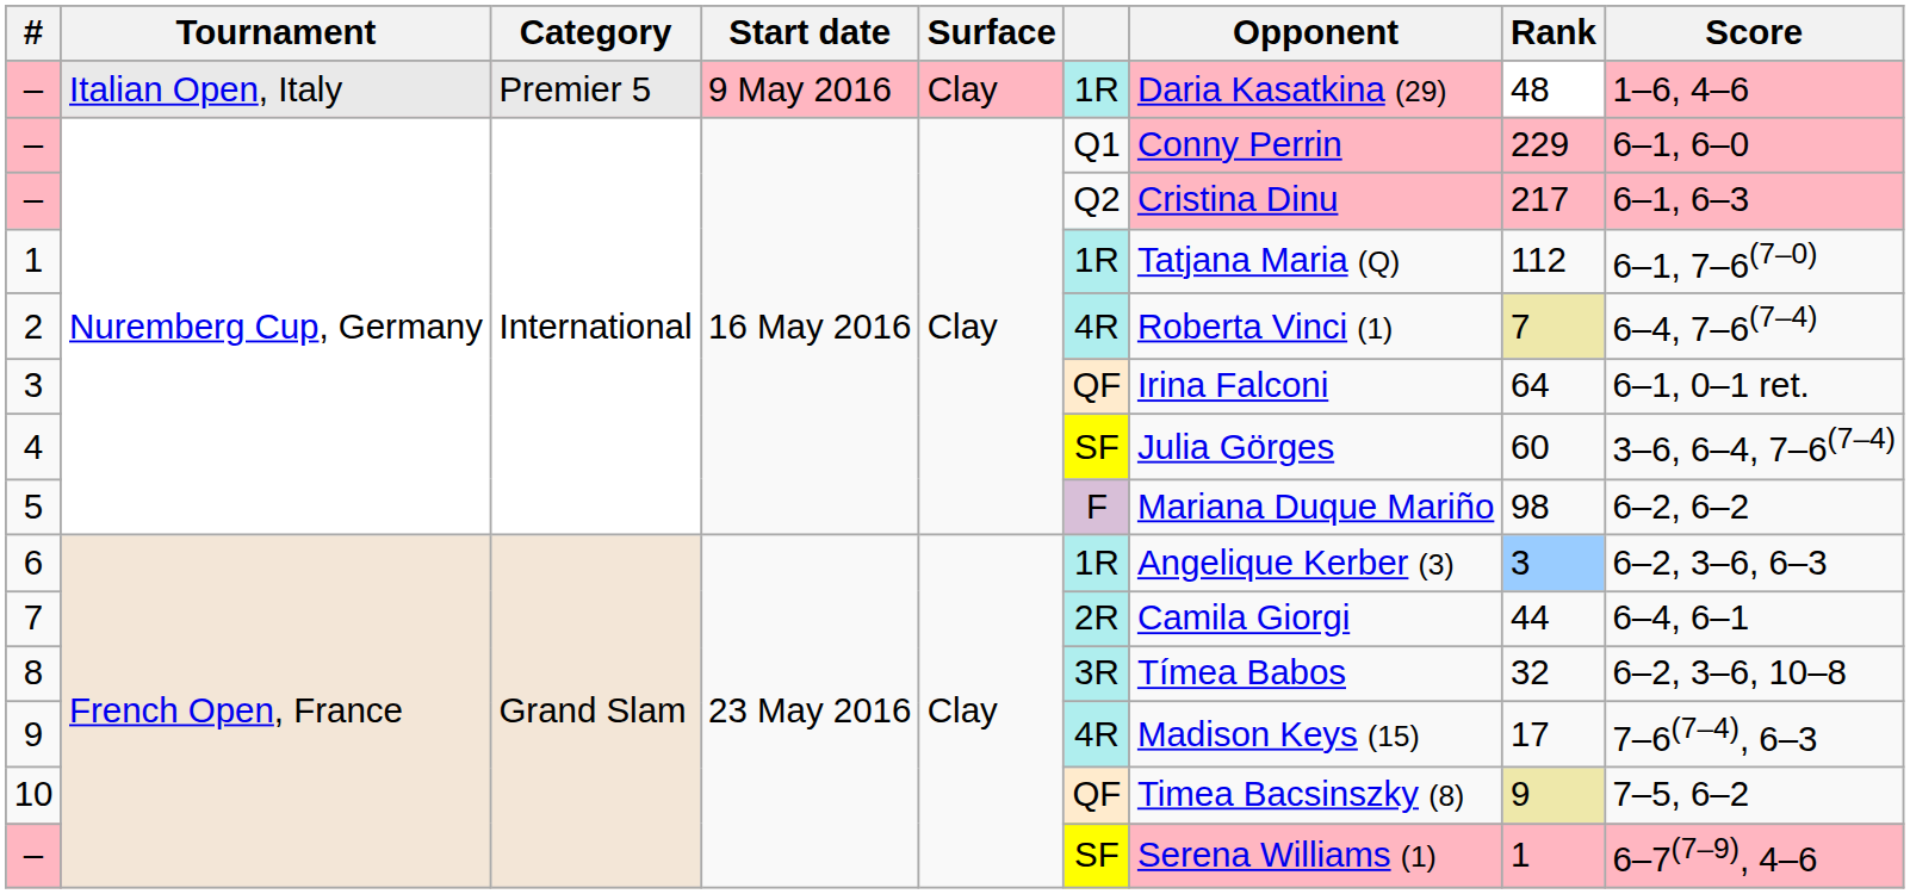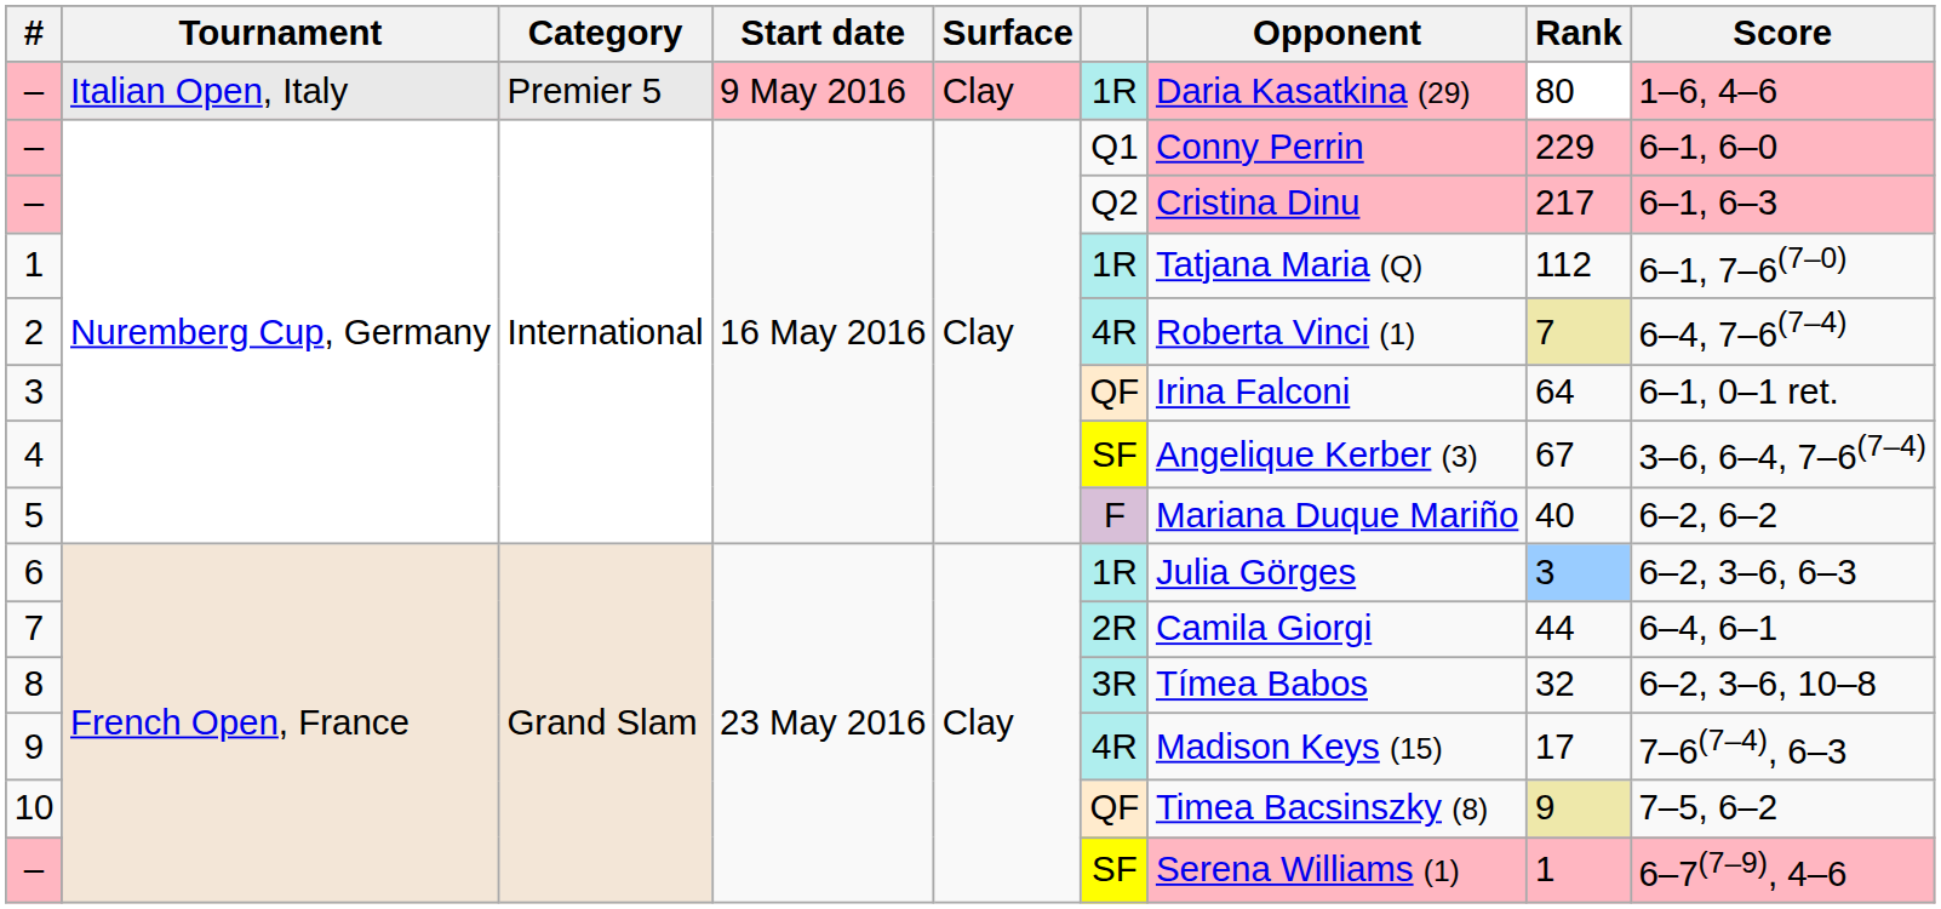– / Italian Open, Italy | Rank: 48 -> 80
4 | Opponent: Julia Görges -> Angelique Kerber (3)
4 | Rank: 60 -> 67
5 | Rank: 98 -> 40
6 | Opponent: Angelique Kerber (3) -> Julia Görges
